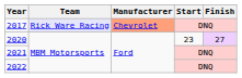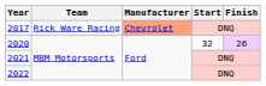2017 | Team: lavender background -> no background
2020 | Start: 23 -> 32
2020 | Finish: 27 -> 26
